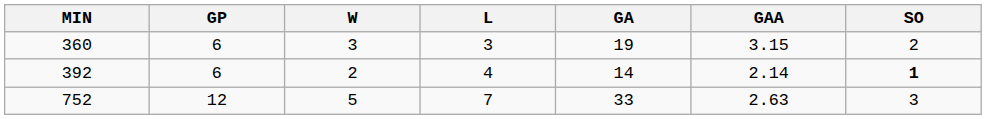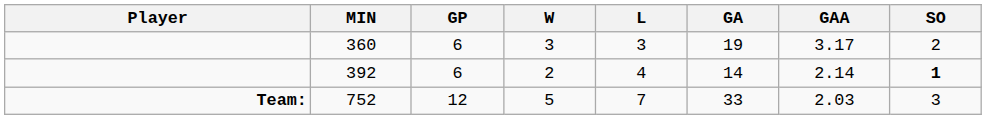+ column: Player | Team:
360 | GAA: 3.15 -> 3.17
752 | GAA: 2.63 -> 2.03
